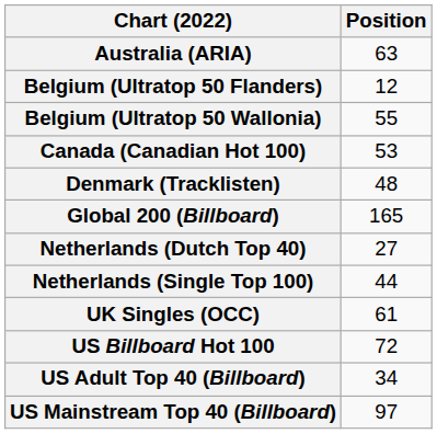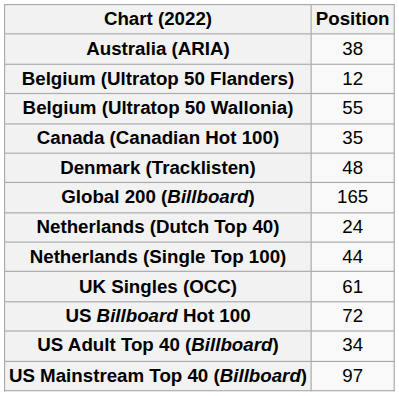Australia (ARIA) | Position: 63 -> 38
Canada (Canadian Hot 100) | Position: 53 -> 35
Netherlands (Dutch Top 40) | Position: 27 -> 24
